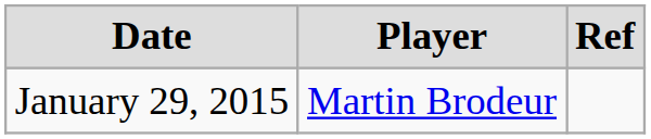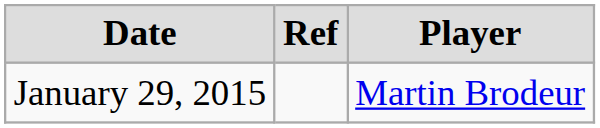columns swapped: Player <-> Ref
